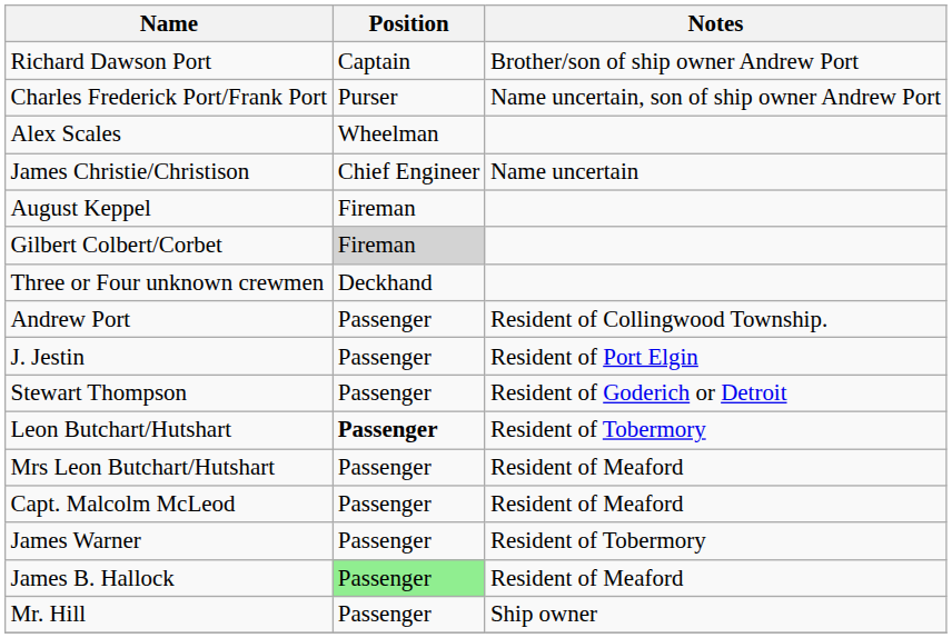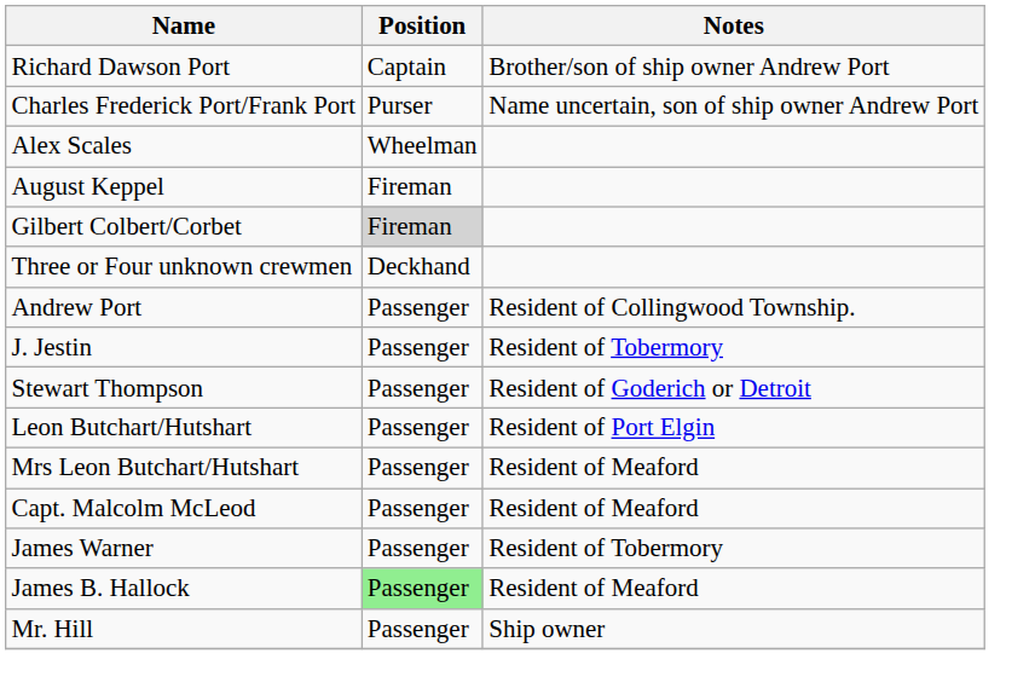- row: James Christie/Christison | Chief Engineer | Name uncertain
J. Jestin | Notes: Resident of Port Elgin -> Resident of Tobermory
Leon Butchart/Hutshart | Position: bold -> normal
Leon Butchart/Hutshart | Notes: Resident of Tobermory -> Resident of Port Elgin
